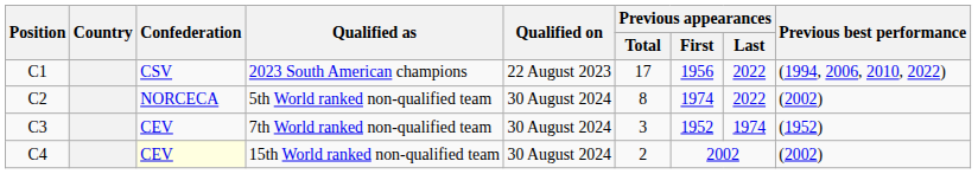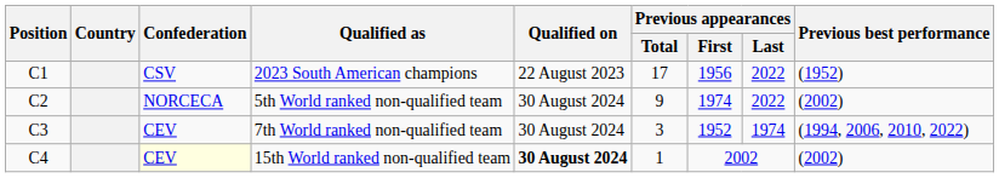2023 South American champions | Previous best performance: (1994, 2006, 2010, 2022) -> (1952)
5th World ranked non-qualified team | Previous appearances / Total: 8 -> 9
7th World ranked non-qualified team | Previous best performance: (1952) -> (1994, 2006, 2010, 2022)
15th World ranked non-qualified team | Qualified on: normal -> bold
15th World ranked non-qualified team | Previous appearances / Total: 2 -> 1
